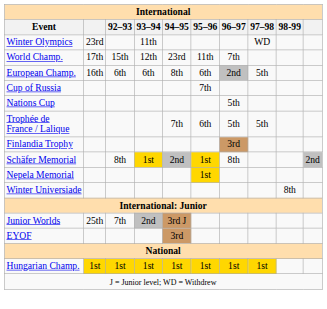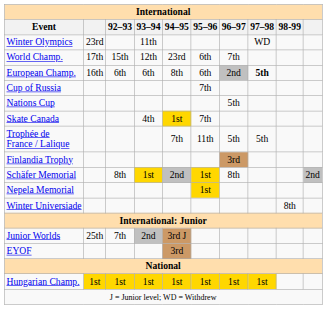World Champ. | 95–96: 11th -> 6th
European Champ. | 97–98: normal -> bold
+ row: Skate Canada | 4th | 1st | 7th
Trophée de France / Lalique | 95–96: 6th -> 11th
